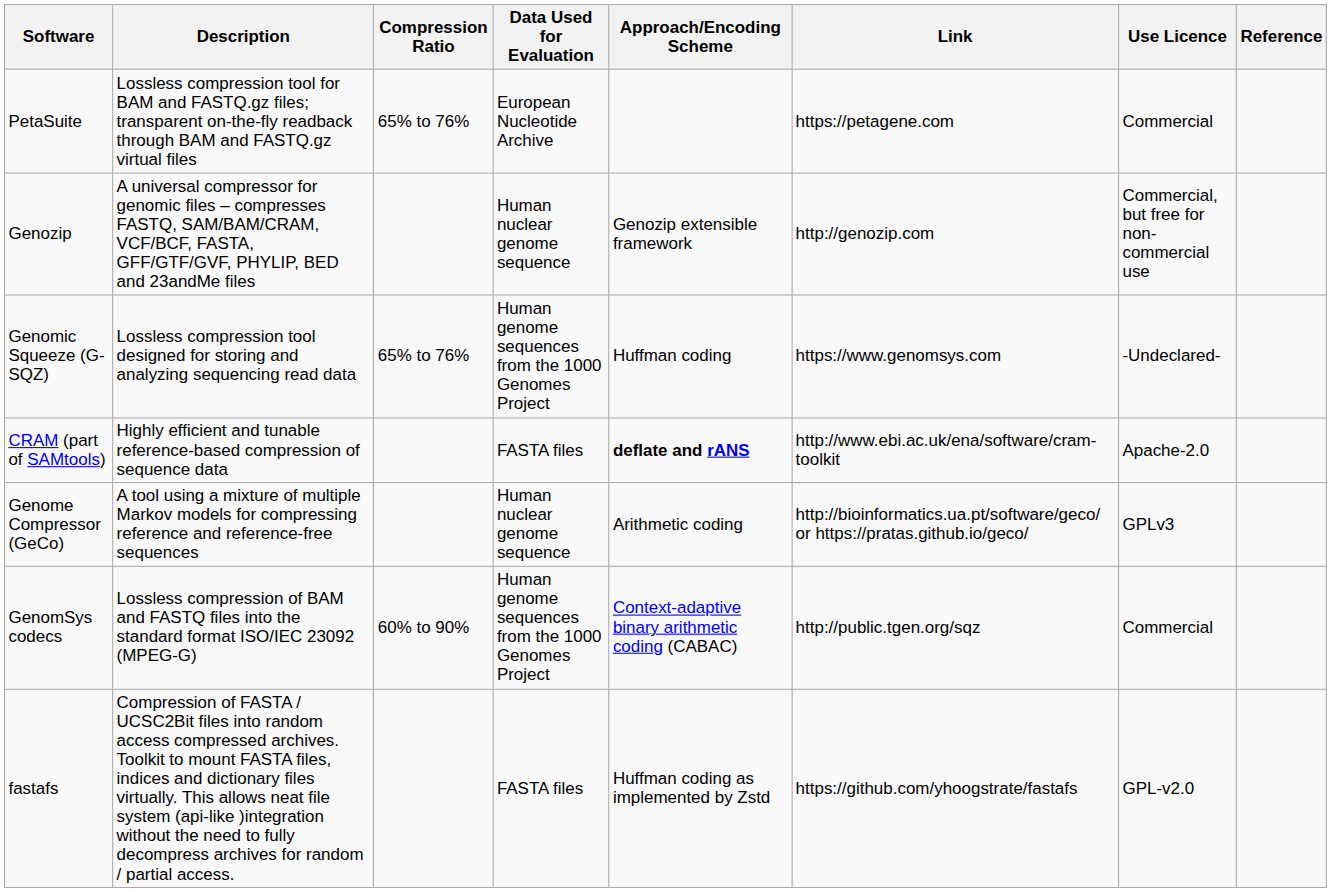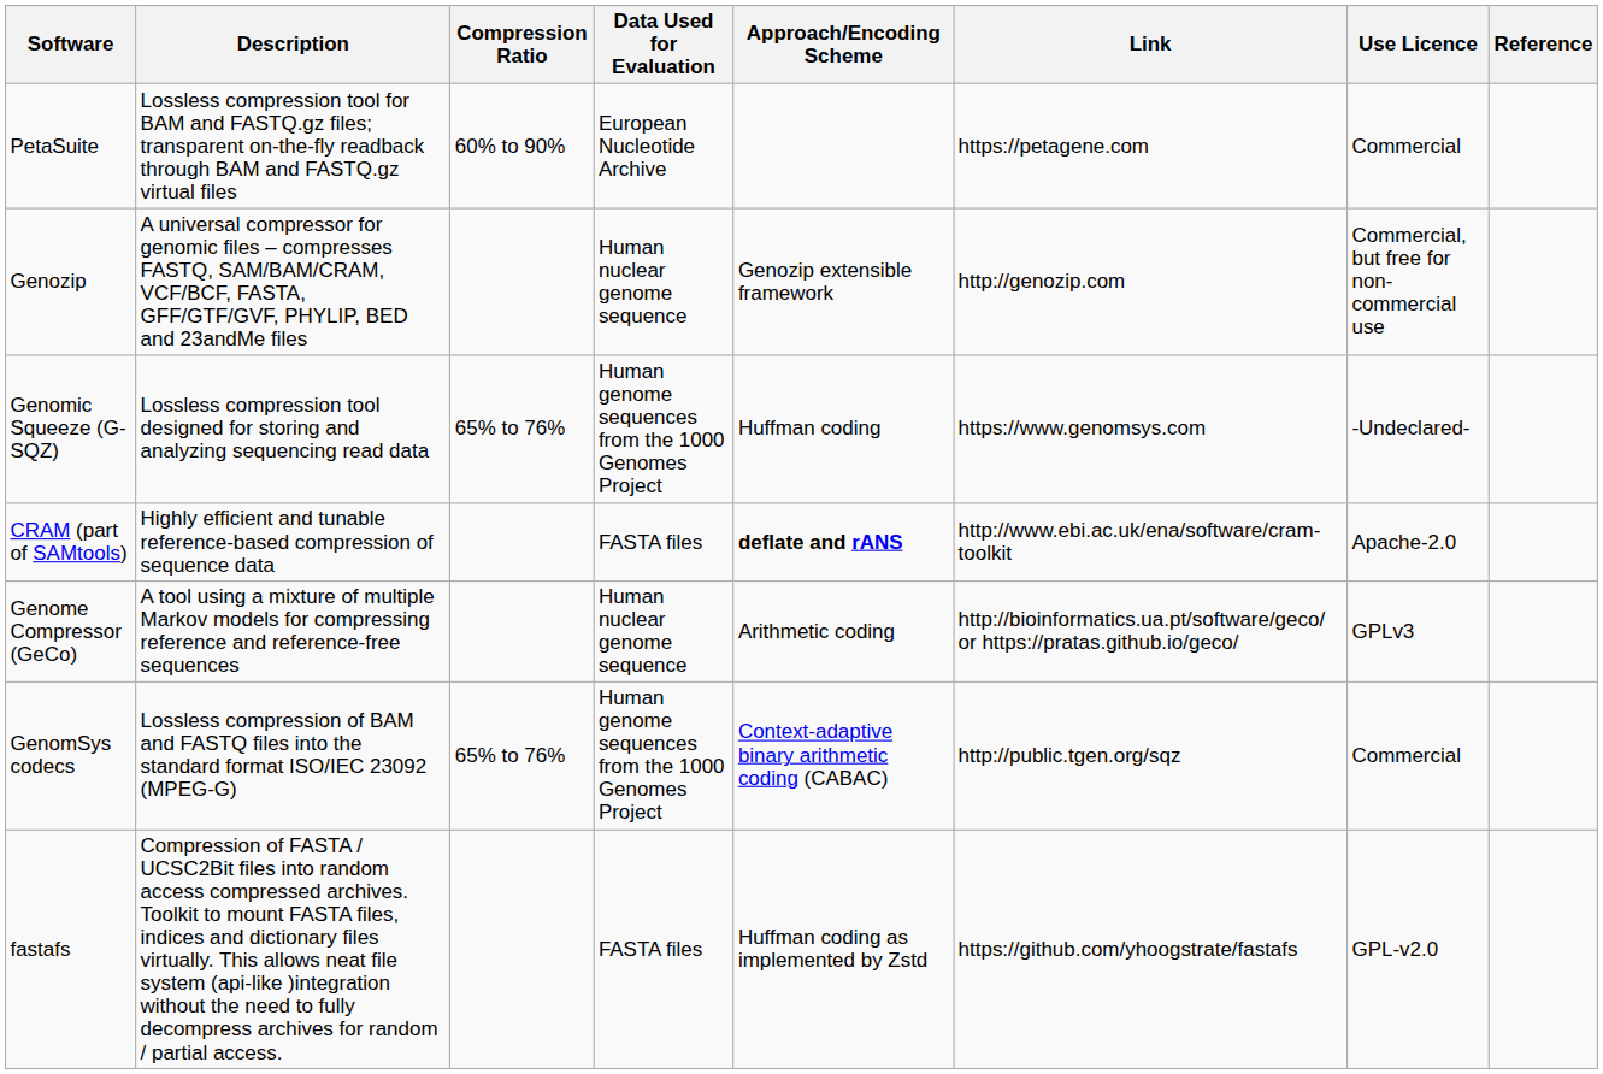PetaSuite | Compression Ratio: 65% to 76% -> 60% to 90%
GenomSys codecs | Compression Ratio: 60% to 90% -> 65% to 76%
